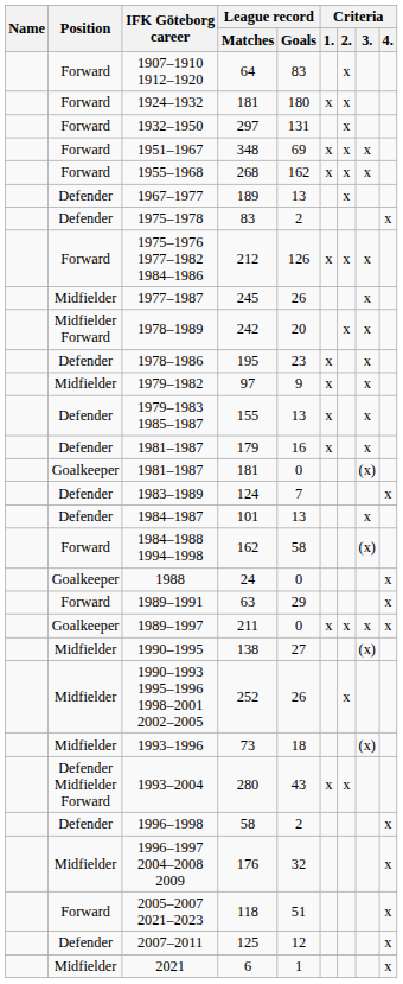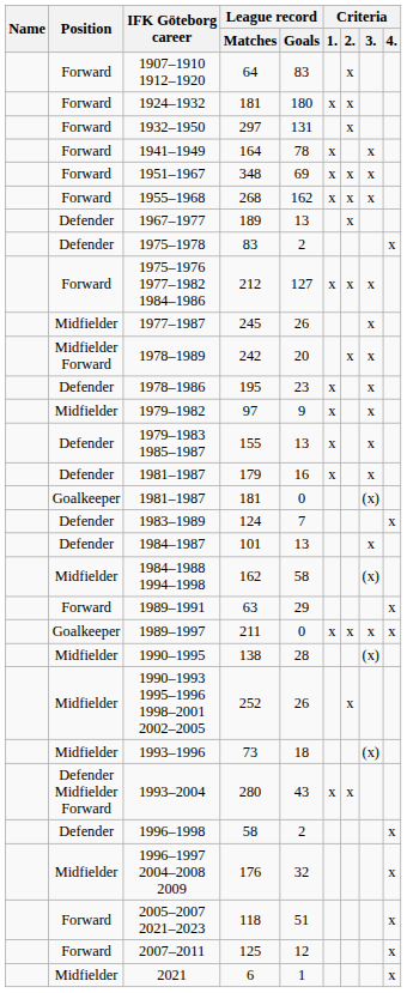+ row: Forward | 1941–1949 | 164 | 78 | x | x
1975–1976 1977–1982 1984–1986 | League record / Goals: 126 -> 127
1984–1988 1994–1998 | Position: Forward -> Midfielder
- row: Goalkeeper | 1988 | 24 | 0 | x
1990–1995 | League record / Goals: 27 -> 28
2007–2011 | Position: Defender -> Forward
